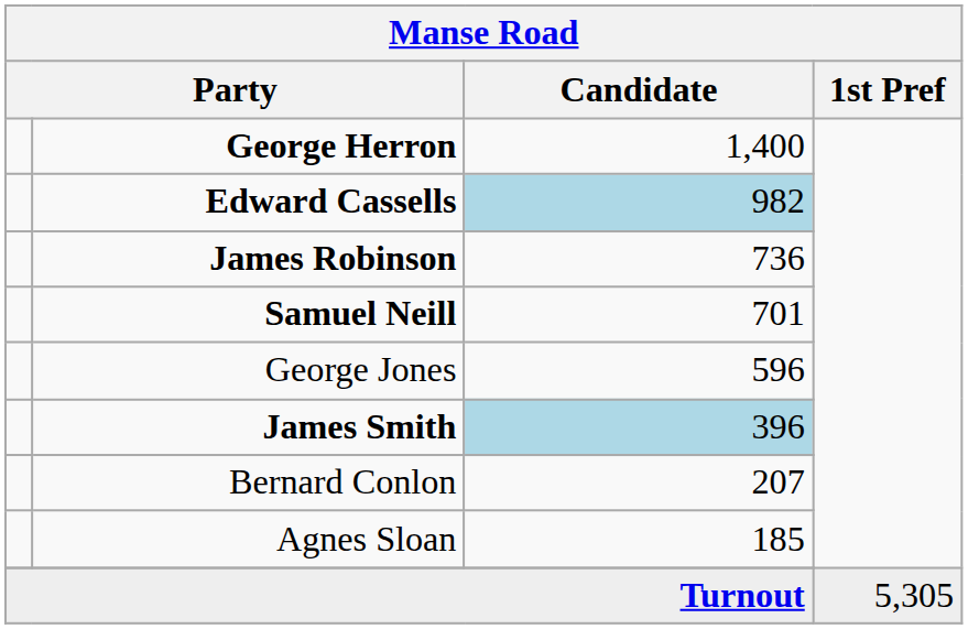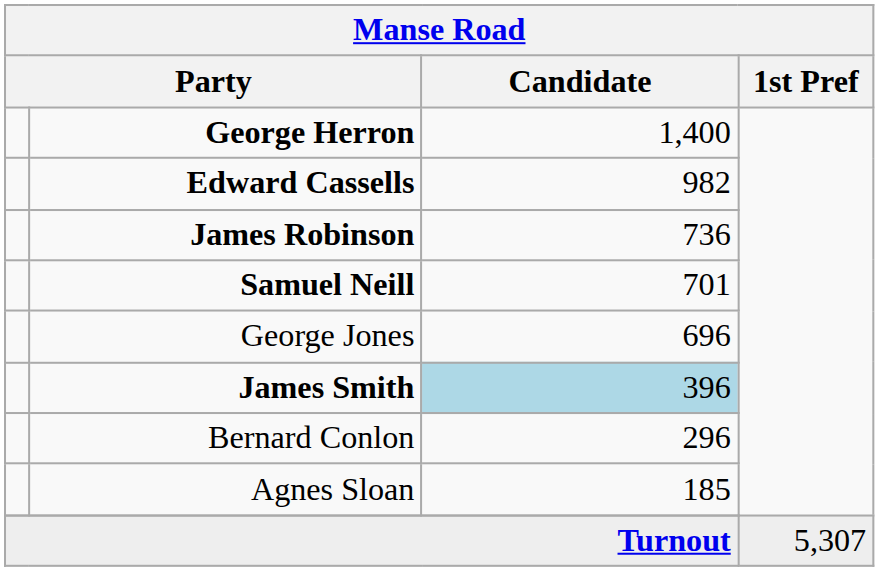Edward Cassells | Candidate: lightblue background -> no background
George Jones | Candidate: 596 -> 696
Bernard Conlon | Candidate: 207 -> 296
Turnout | 1st Pref: 5,305 -> 5,307
